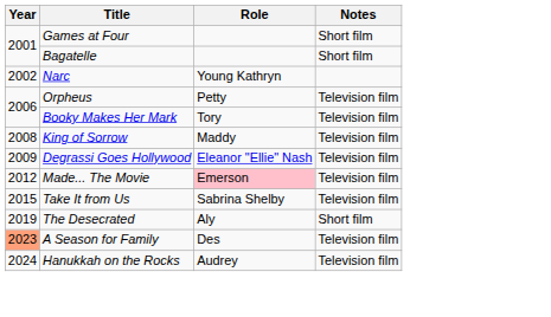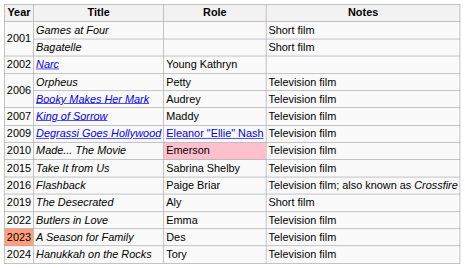Booky Makes Her Mark | Role: Tory -> Audrey
King of Sorrow | Year: 2008 -> 2007
Made... The Movie | Year: 2012 -> 2010
+ row: 2016 | Flashback | Paige Briar | Television film; also known as Crossfire
+ row: 2022 | Butlers in Love | Emma | Television film
Hanukkah on the Rocks | Role: Audrey -> Tory
